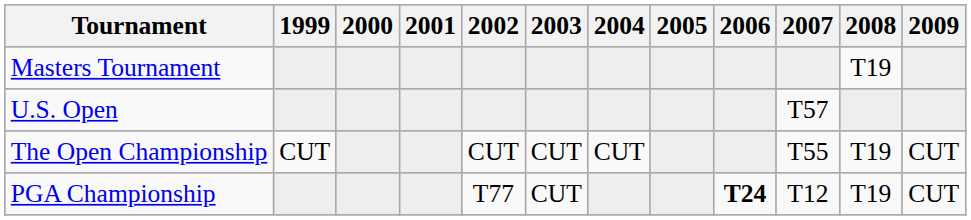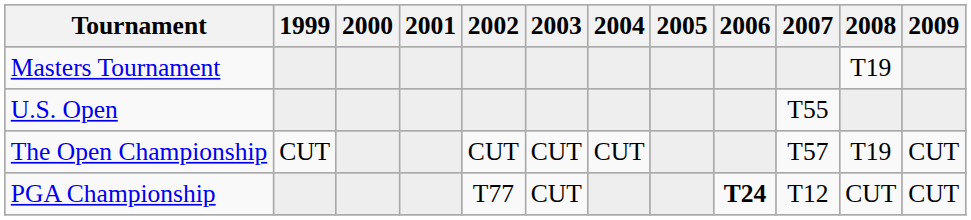U.S. Open | 2007: T57 -> T55
The Open Championship | 2007: T55 -> T57
PGA Championship | 2008: T19 -> CUT
